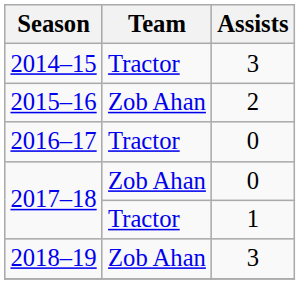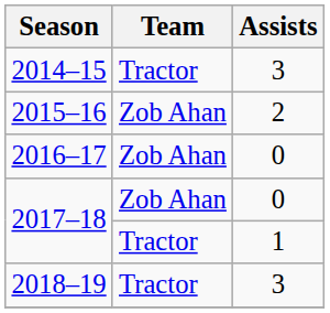2016–17 | Team: Tractor -> Zob Ahan
2018–19 | Team: Zob Ahan -> Tractor
